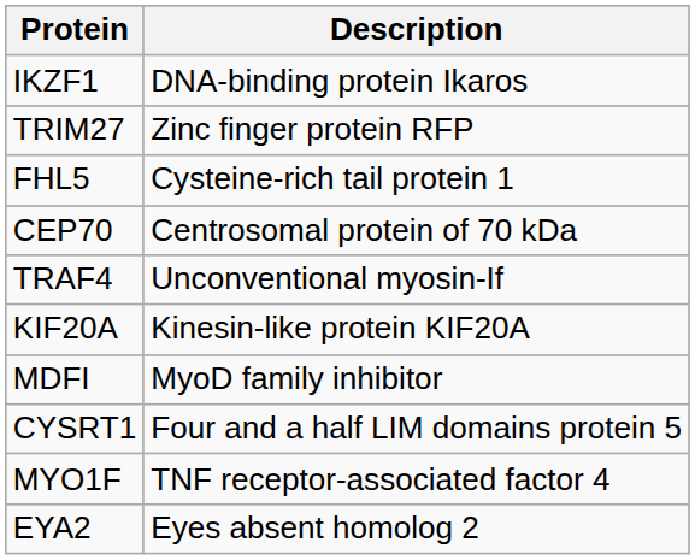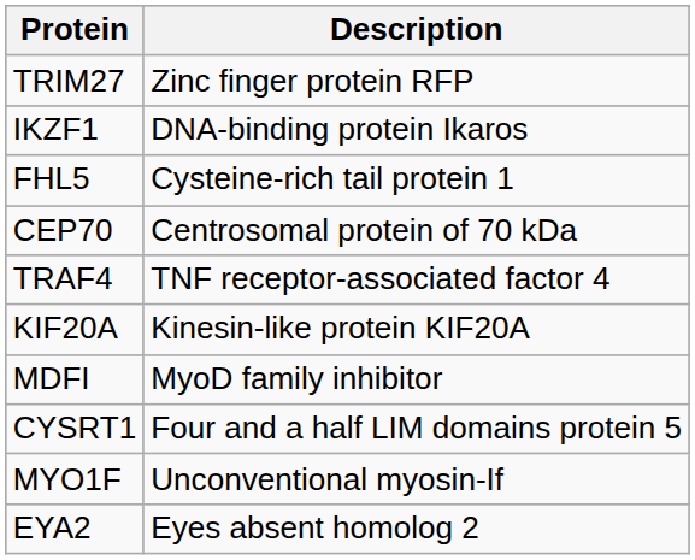rows swapped: IKZF1 <-> TRIM27
TRAF4 | Description: Unconventional myosin-If -> TNF receptor-associated factor 4
MYO1F | Description: TNF receptor-associated factor 4 -> Unconventional myosin-If
